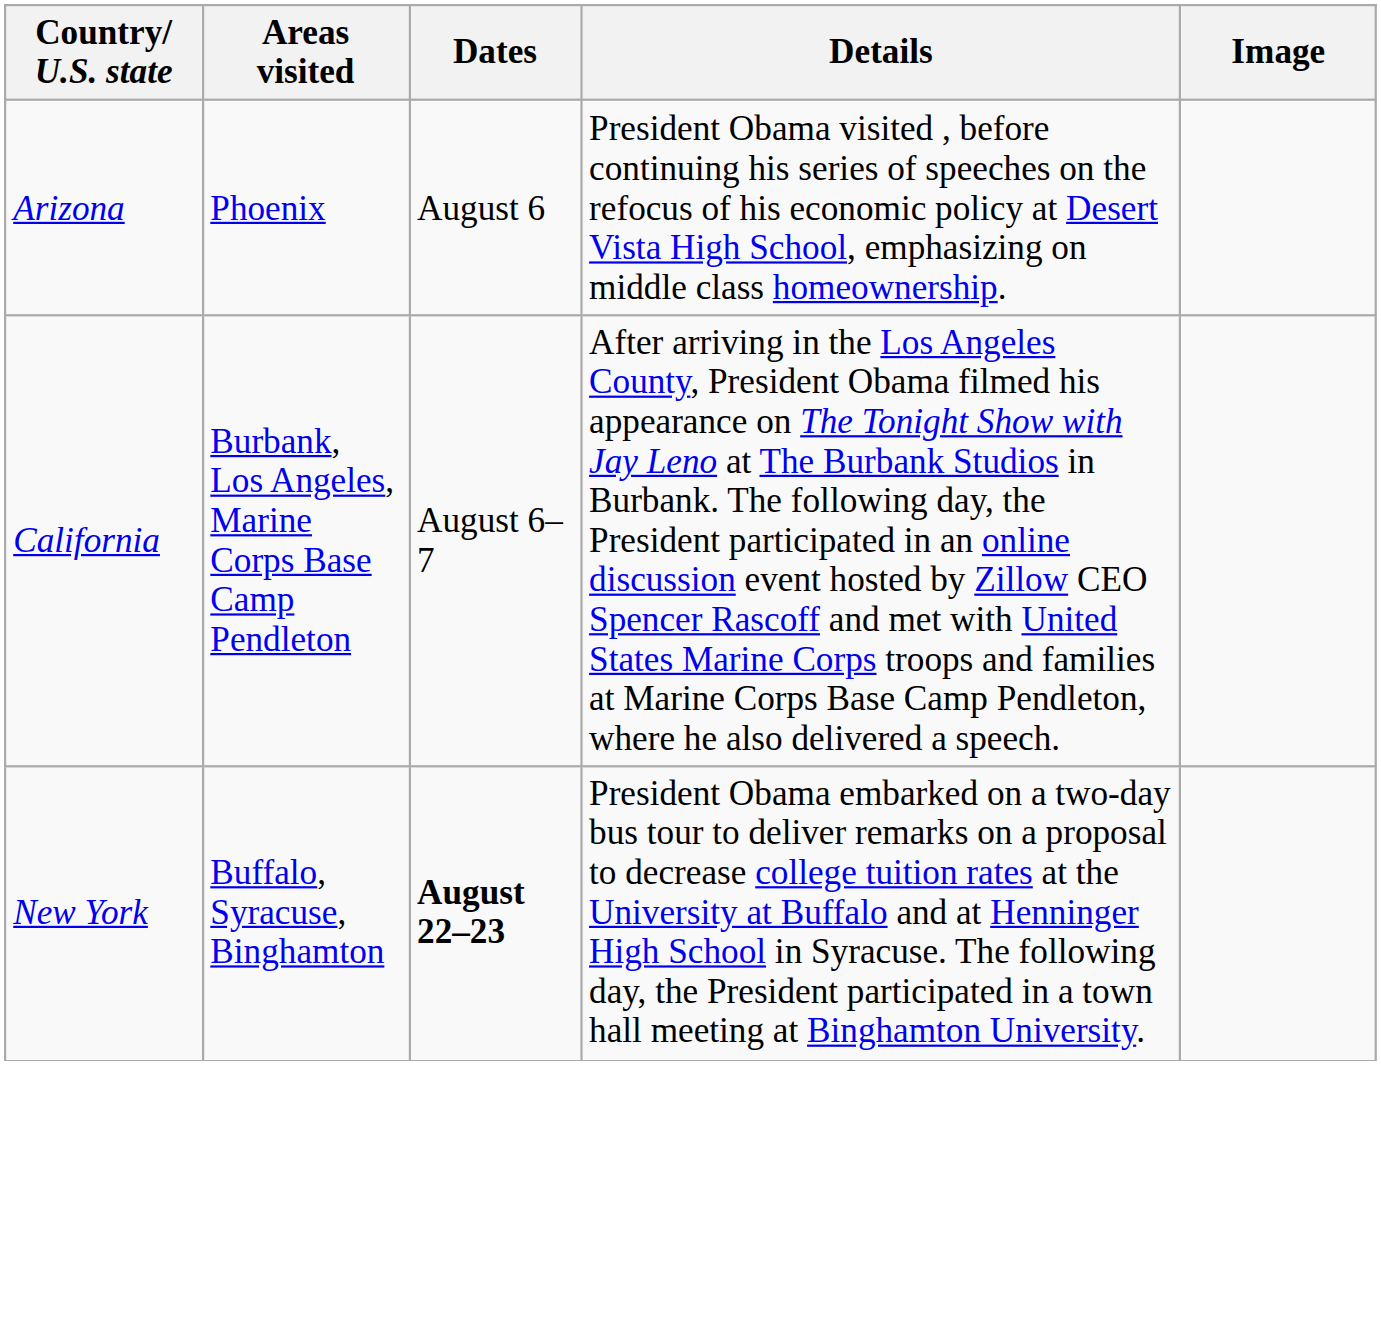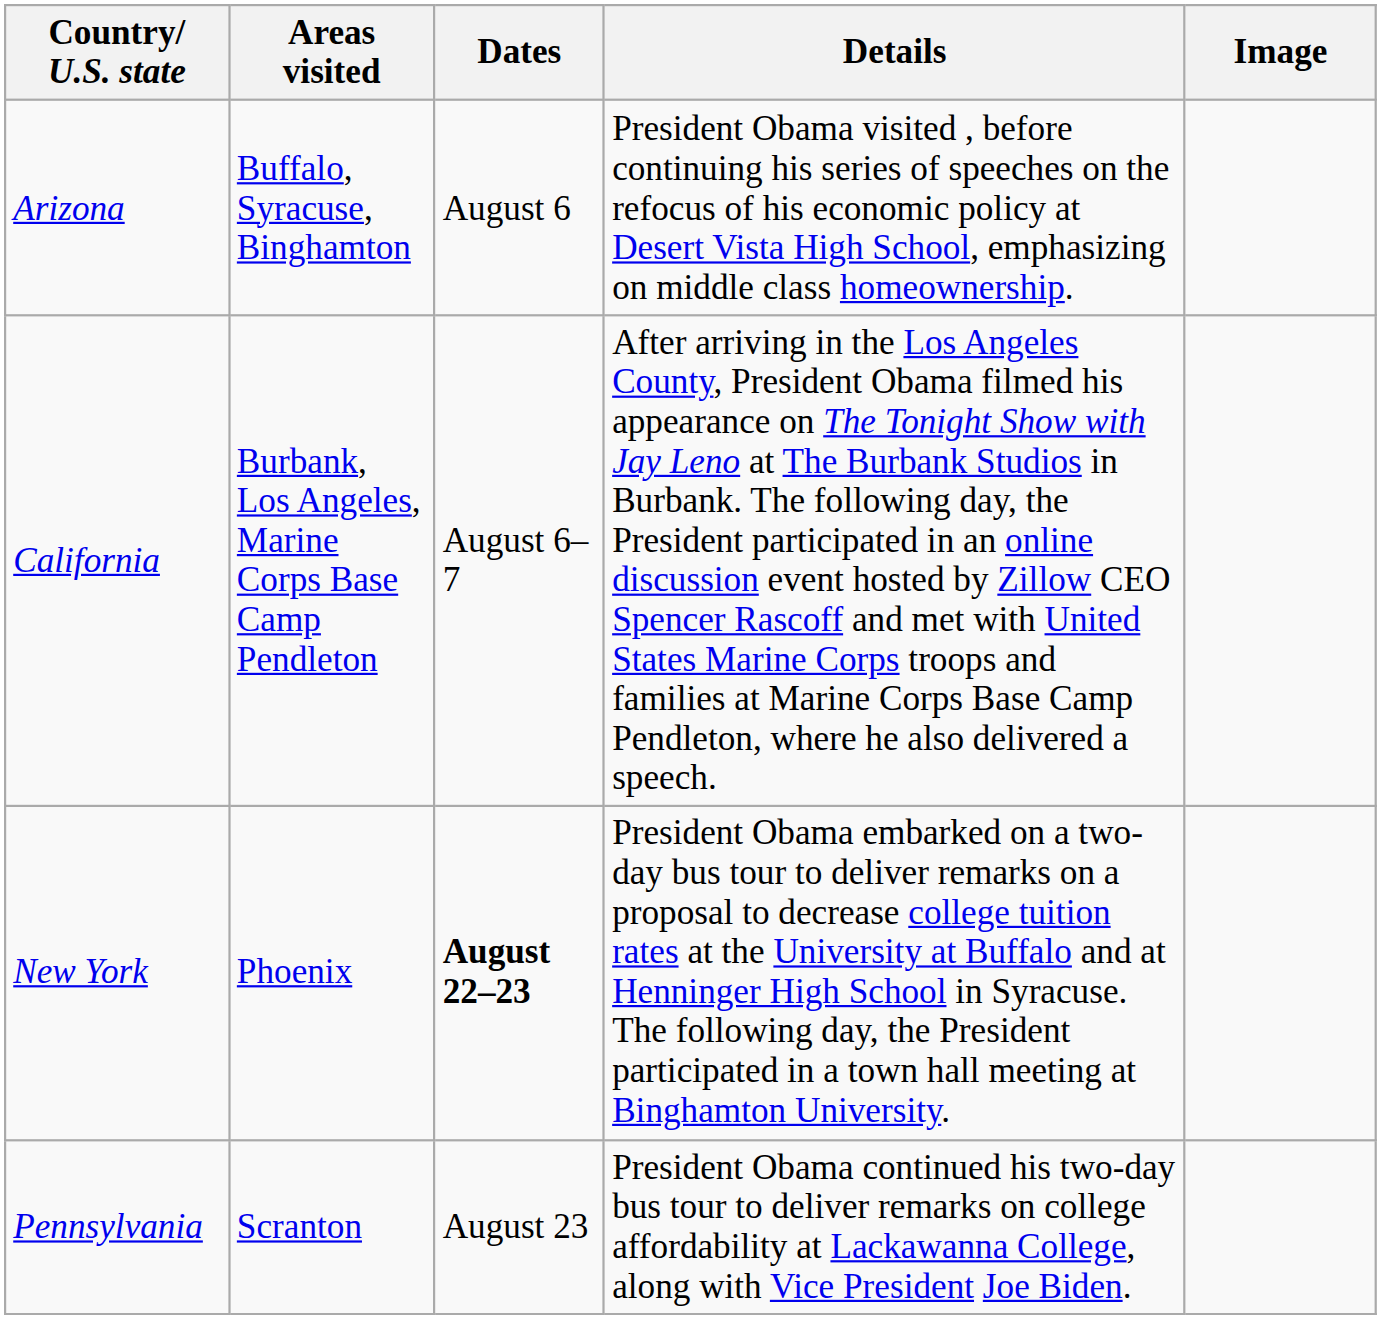Arizona | Areas visited: Phoenix -> Buffalo, Syracuse, Binghamton
New York | Areas visited: Buffalo, Syracuse, Binghamton -> Phoenix
+ row: Pennsylvania | Scranton | August 23 | President Obama continued his two-day bus tour to deliver remarks on college affordability at Lackawanna College, along with Vice President Joe Biden.
